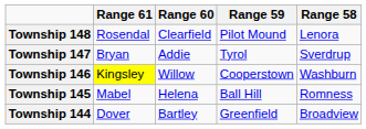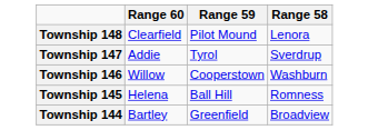- column: Range 61 | Rosendal | Bryan | Kingsley | Mabel | Dover
